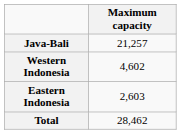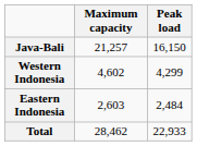+ column: Peak load | 16,150 | 4,299 | 2,484 | 22,933
